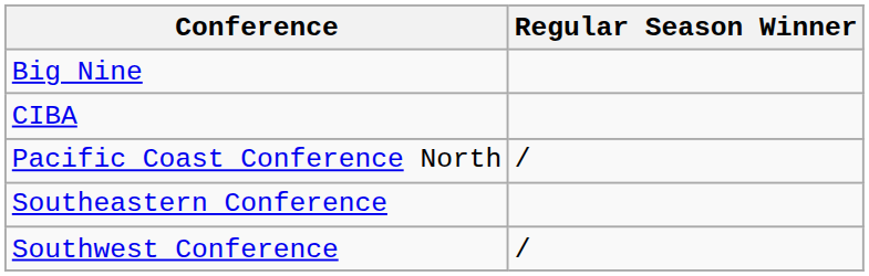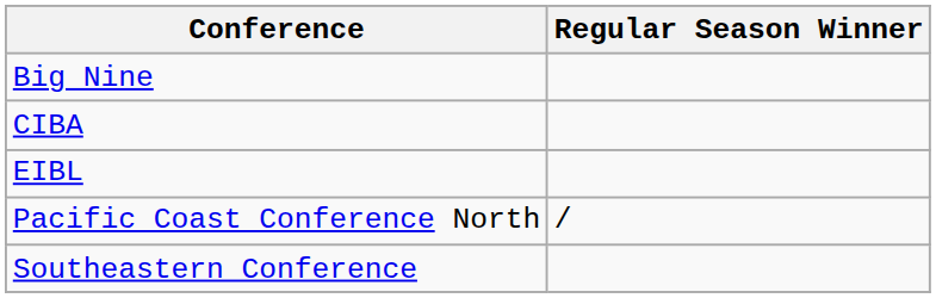+ row: EIBL
- row: Southwest Conference | /
